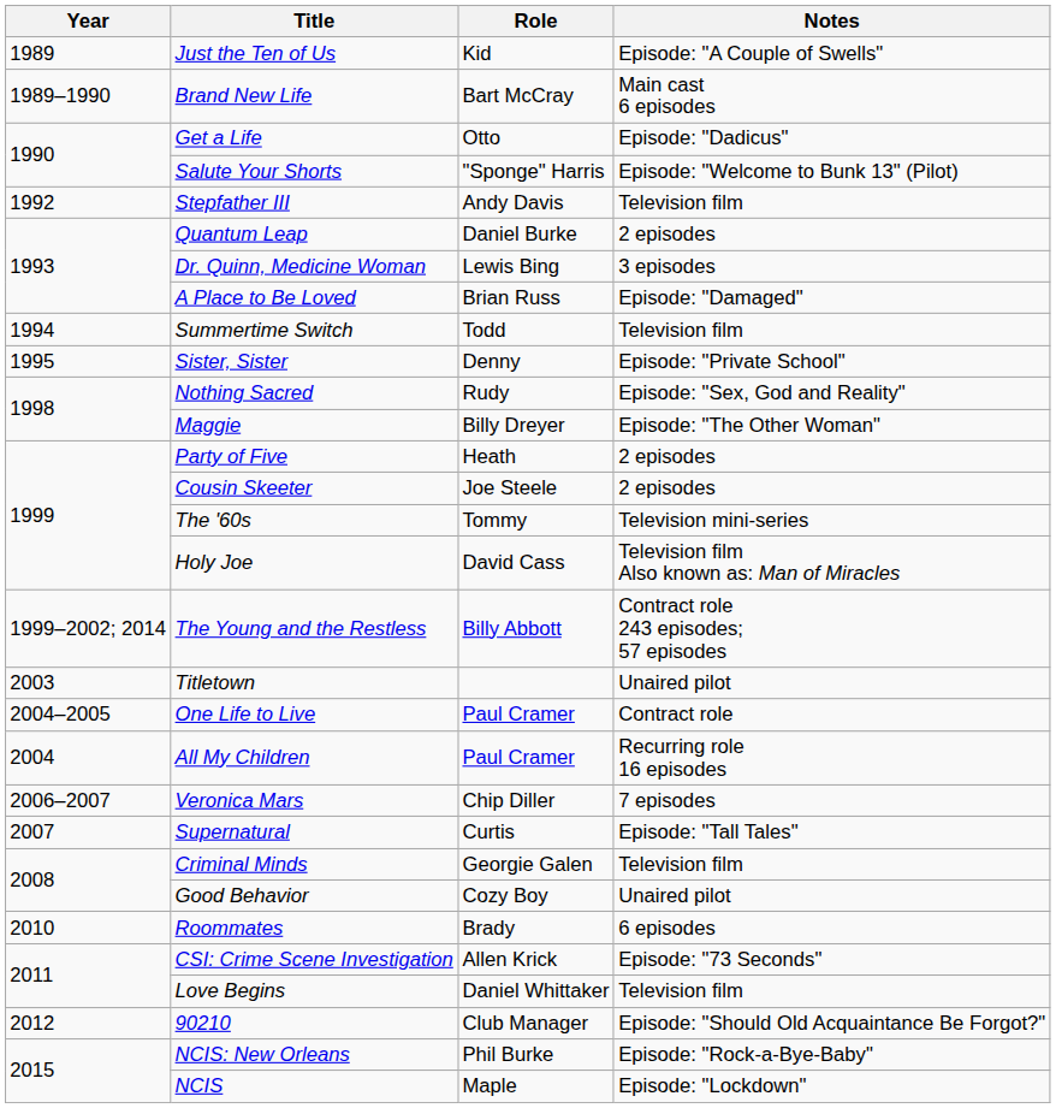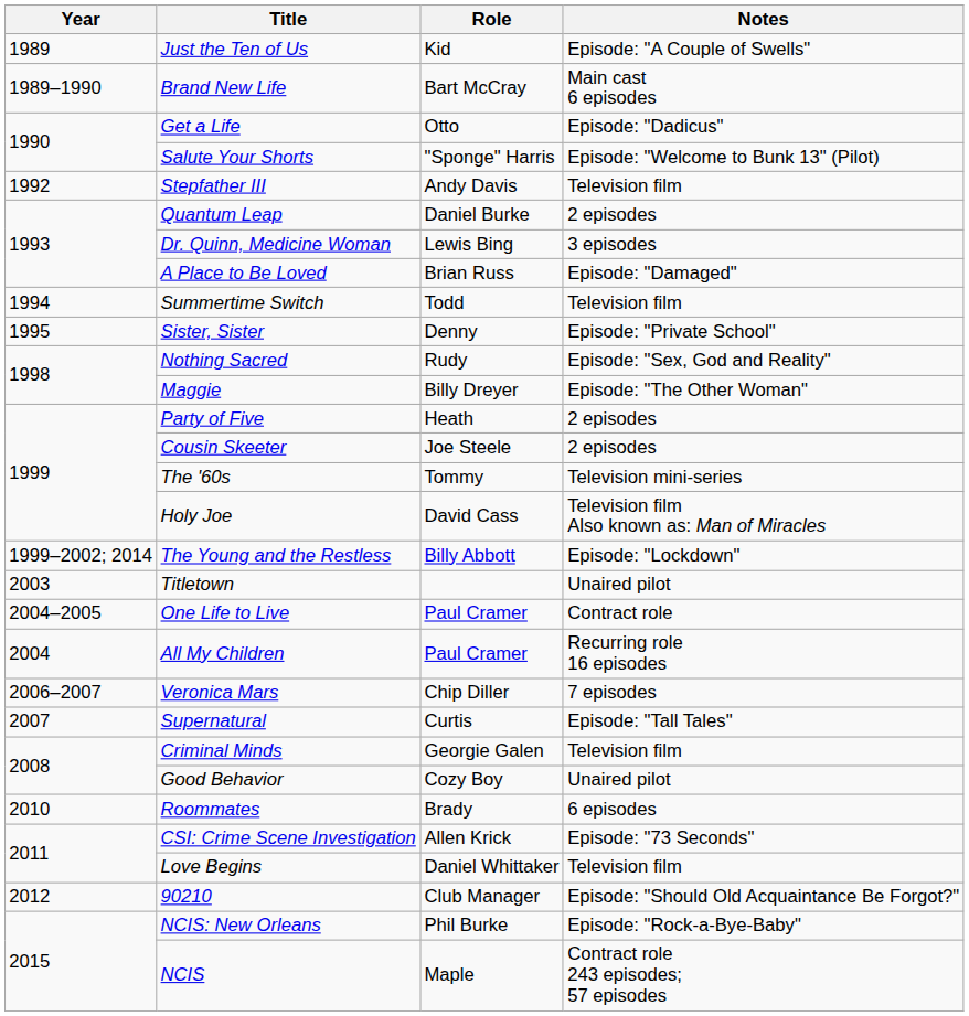The Young and the Restless | Notes: Contract role 243 episodes; 57 episodes -> Episode: "Lockdown"
NCIS | Notes: Episode: "Lockdown" -> Contract role 243 episodes; 57 episodes
